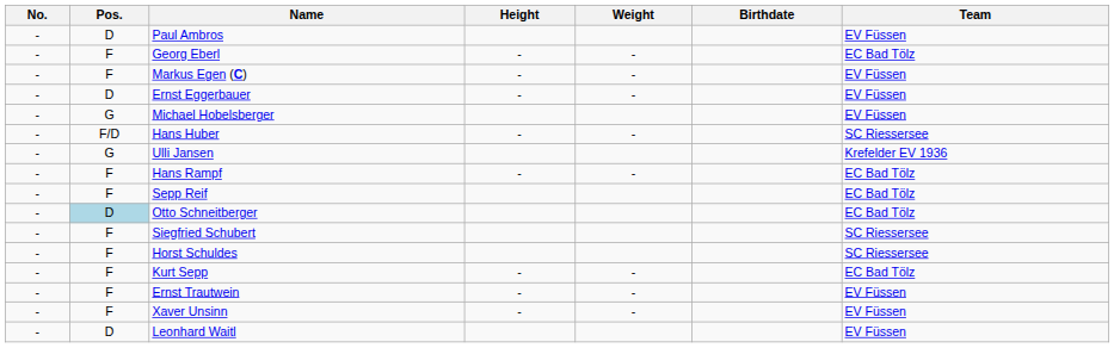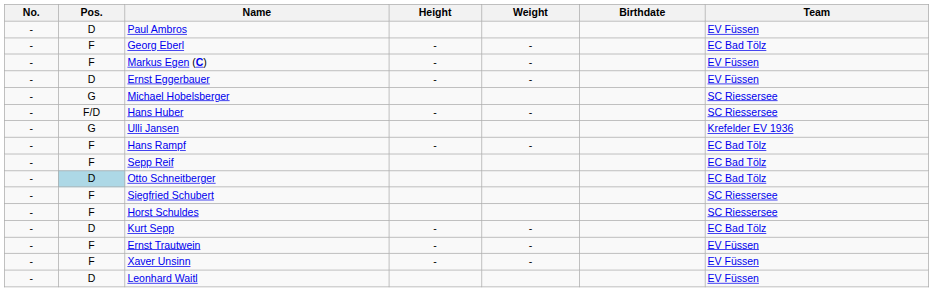Michael Hobelsberger | Team: EV Füssen -> SC Riessersee
Kurt Sepp | Pos.: F -> D
